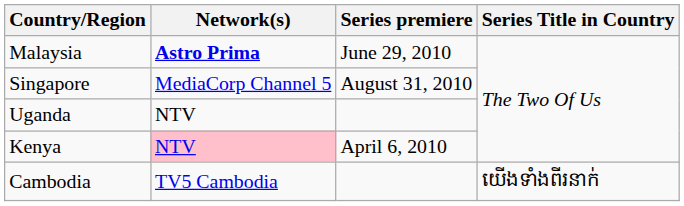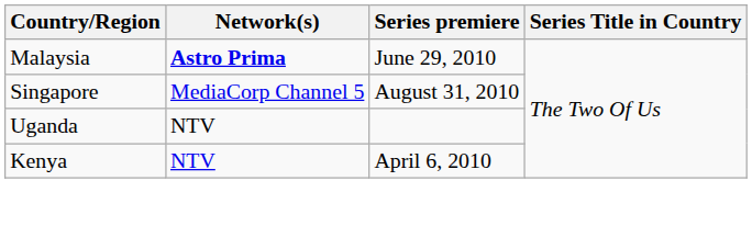Kenya | Network(s): pink background -> no background
- row: Cambodia | TV5 Cambodia | យើងទាំងពីរនាក់
